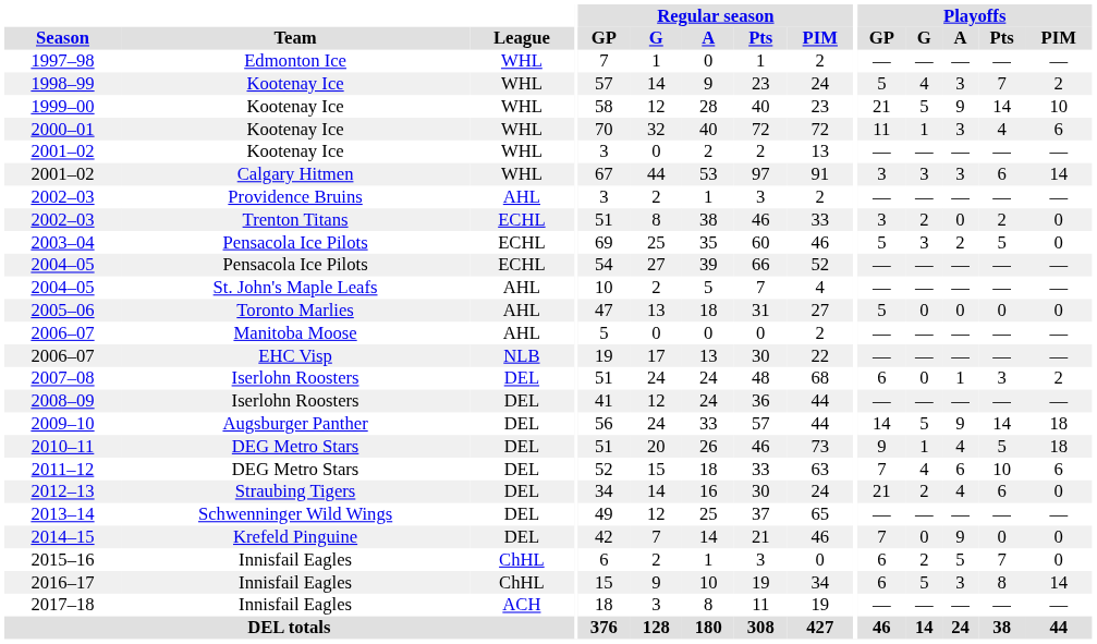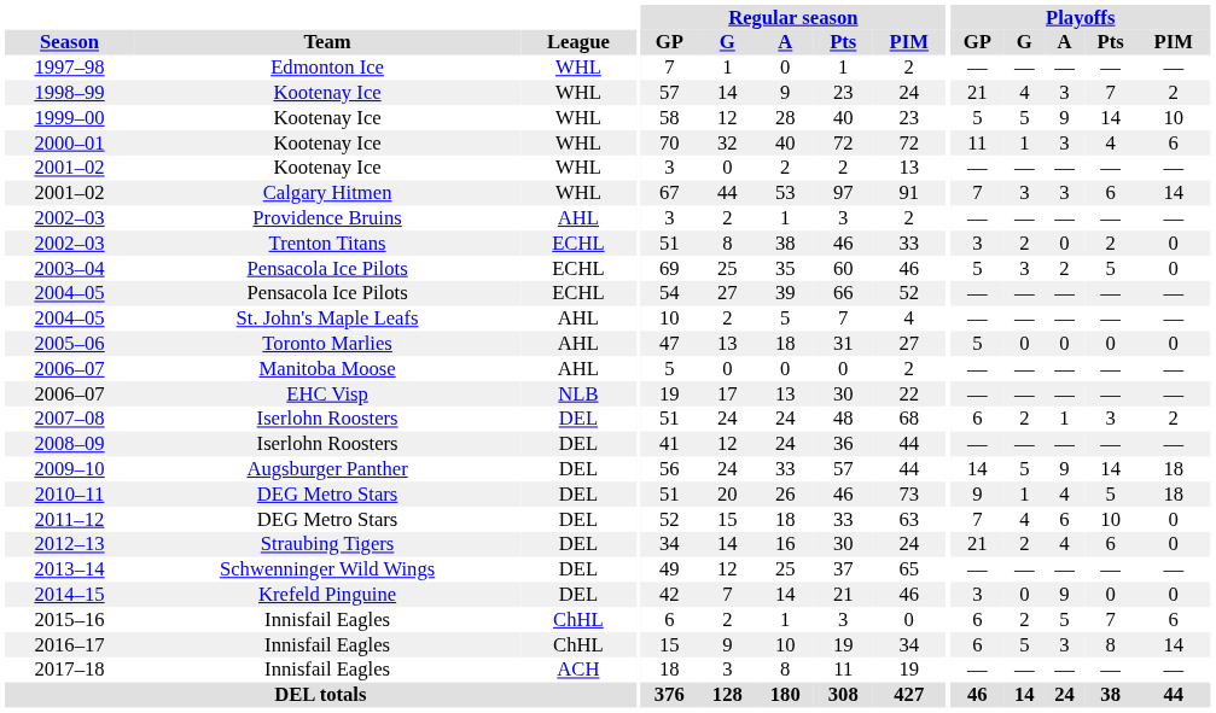1998–99 | Playoffs / GP: 5 -> 21
1999–00 | Playoffs / GP: 21 -> 5
2001–02 / Calgary Hitmen | Playoffs / GP: 3 -> 7
2007–08 | Playoffs / G: 0 -> 2
2011–12 | Playoffs / PIM: 6 -> 0
2014–15 | Playoffs / GP: 7 -> 3
2015–16 | Playoffs / PIM: 0 -> 6
